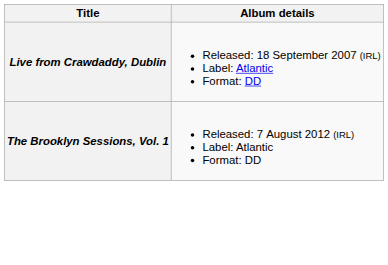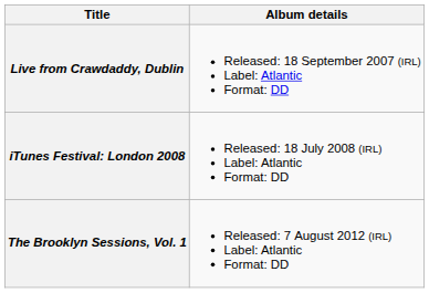+ row: iTunes Festival: London 2008 | Released: 18 July 2008 (IRL) Label: Atlantic Format: DD
